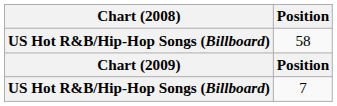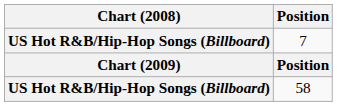rows swapped: 7 <-> 58
